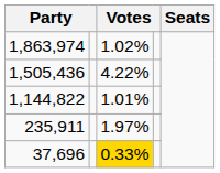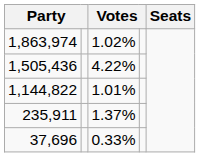235,911 | column 3: 1.97% -> 1.37%
37,696 | column 3: gold background -> no background
